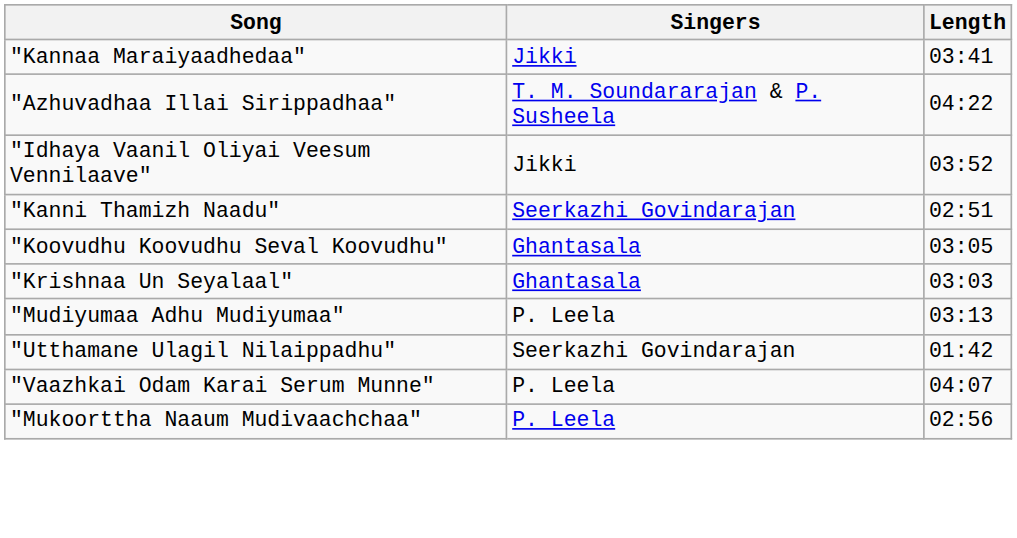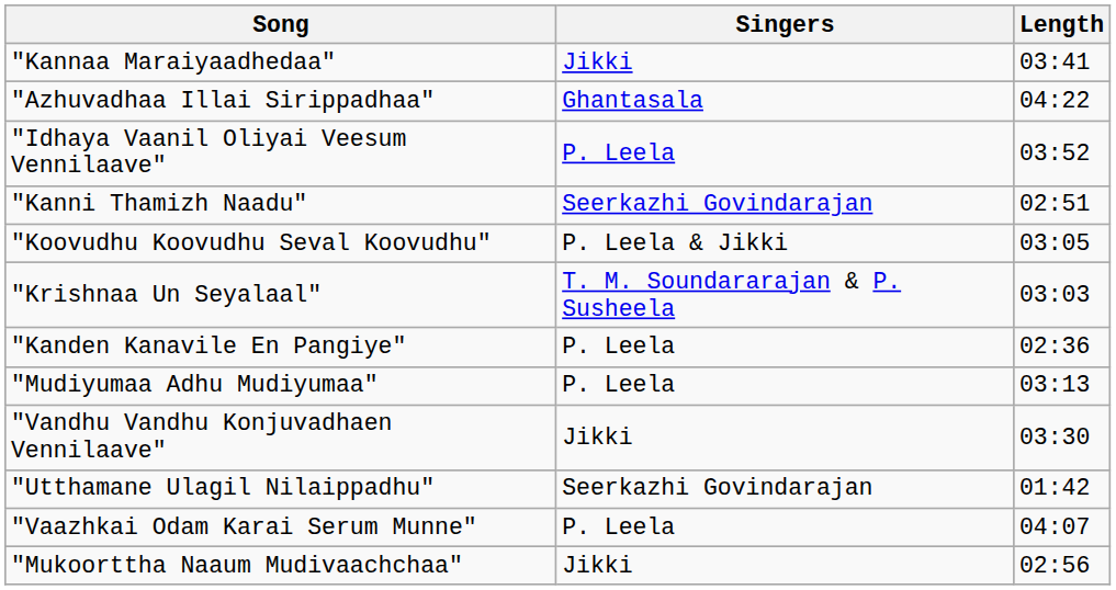"Azhuvadhaa Illai Sirippadhaa" | Singers: T. M. Soundararajan & P. Susheela -> Ghantasala
"Idhaya Vaanil Oliyai Veesum Vennilaave" | Singers: Jikki -> P. Leela
"Koovudhu Koovudhu Seval Koovudhu" | Singers: Ghantasala -> P. Leela & Jikki
"Krishnaa Un Seyalaal" | Singers: Ghantasala -> T. M. Soundararajan & P. Susheela
+ row: "Kanden Kanavile En Pangiye" | P. Leela | 02:36
+ row: "Vandhu Vandhu Konjuvadhaen Vennilaave" | Jikki | 03:30
"Mukoorttha Naaum Mudivaachchaa" | Singers: P. Leela -> Jikki
